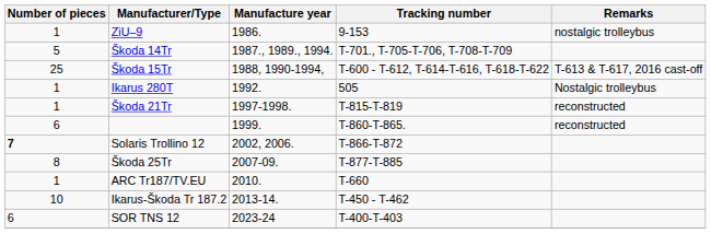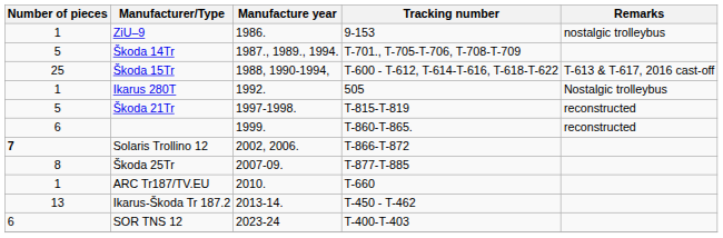Škoda 21Tr | Number of pieces: 1 -> 5
Ikarus-Škoda Tr 187.2 | Number of pieces: 10 -> 13
